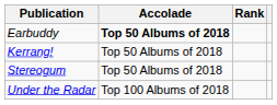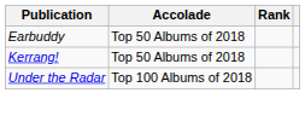Earbuddy | Accolade: bold -> normal
- row: Stereogum | Top 50 Albums of 2018
